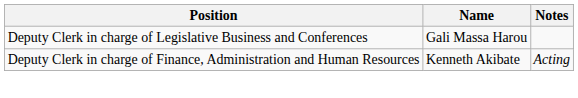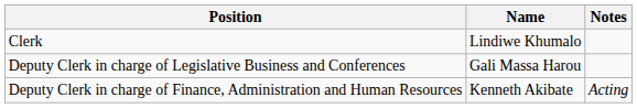+ row: Clerk | Lindiwe Khumalo
